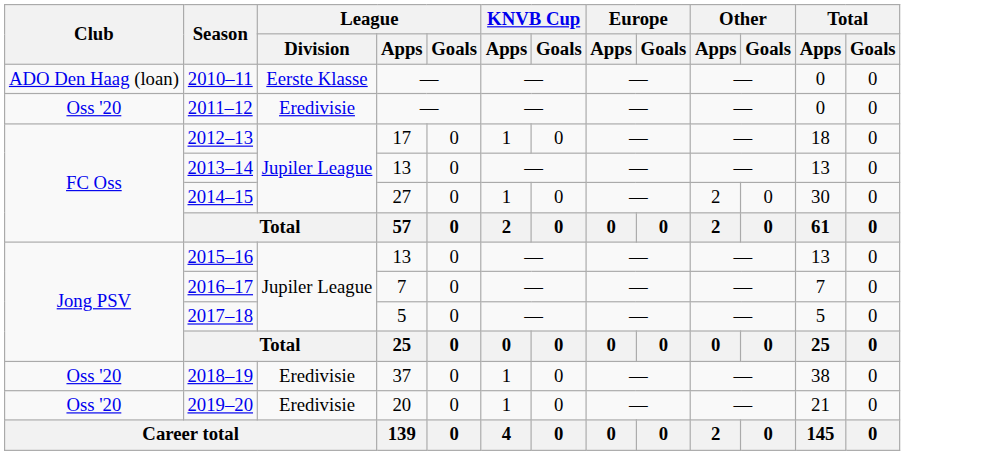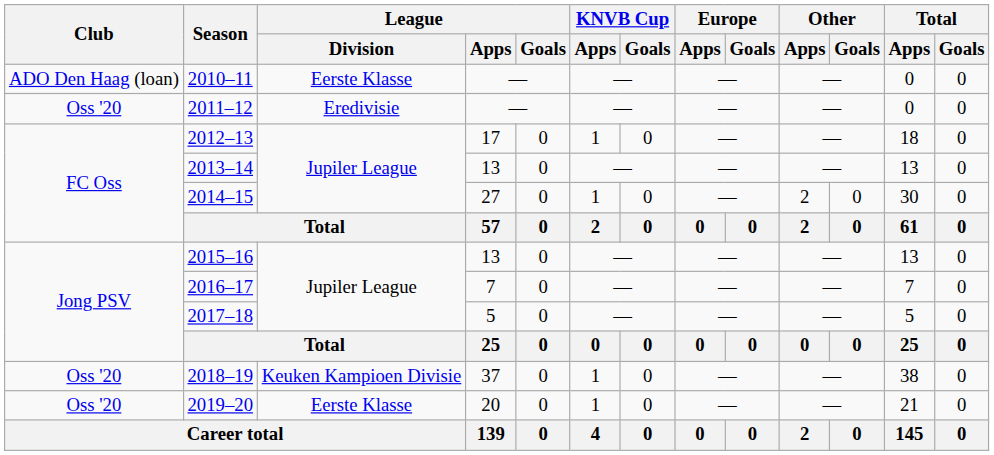2018–19 | League / Division: Eredivisie -> Keuken Kampioen Divisie
2019–20 | League / Division: Eredivisie -> Eerste Klasse
